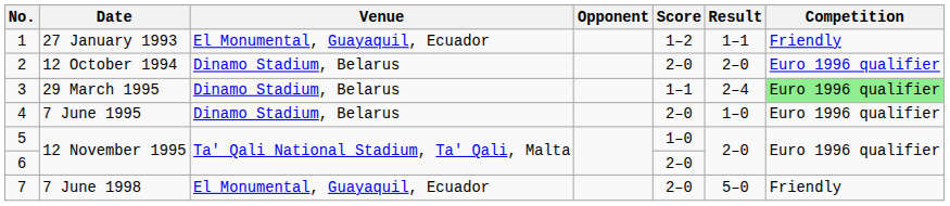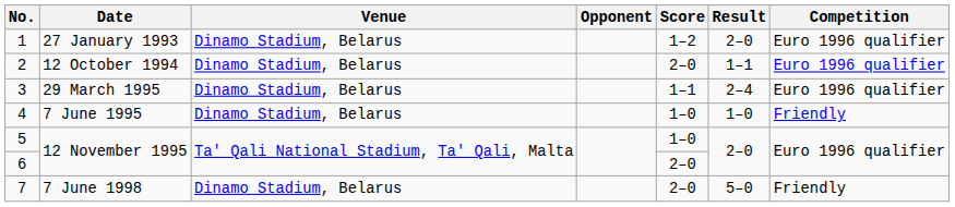1 | Venue: El Monumental, Guayaquil, Ecuador -> Dinamo Stadium, Belarus
1 | Result: 1–1 -> 2–0
1 | Competition: Friendly -> Euro 1996 qualifier
2 | Result: 2–0 -> 1–1
3 | Competition: lightgreen background -> no background
4 | Score: 2–0 -> 1–0
4 | Competition: Euro 1996 qualifier -> Friendly
7 | Venue: El Monumental, Guayaquil, Ecuador -> Dinamo Stadium, Belarus
